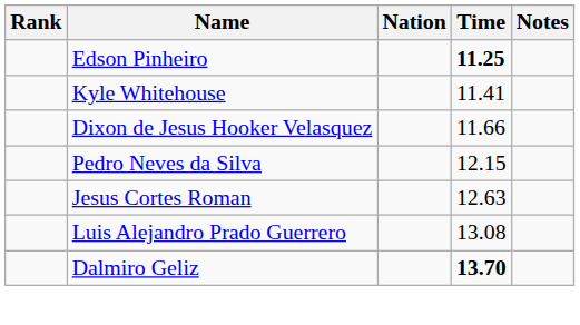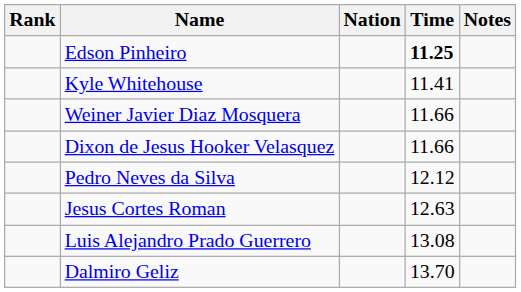+ row: Weiner Javier Diaz Mosquera | 11.66
Pedro Neves da Silva | Time: 12.15 -> 12.12
Dalmiro Geliz | Time: bold -> normal
